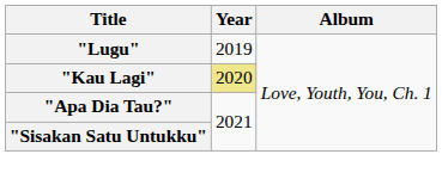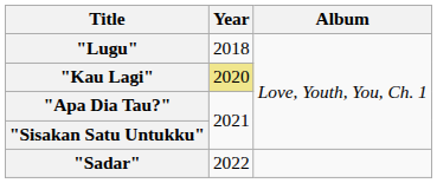"Lugu" | Year: 2019 -> 2018
+ row: "Sadar" | 2022
